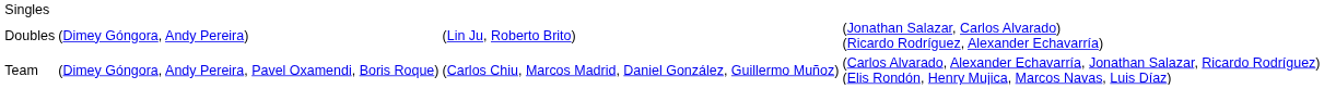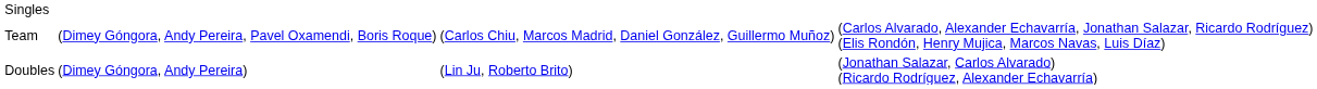rows swapped: Doubles <-> Team
